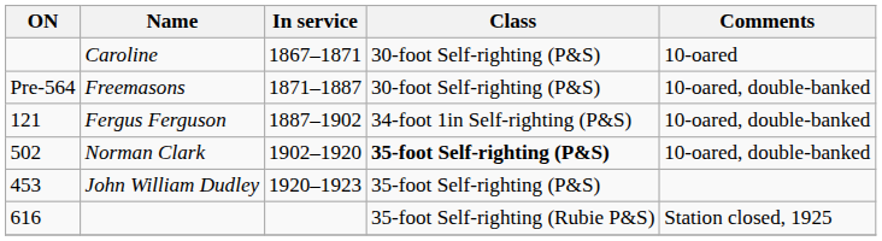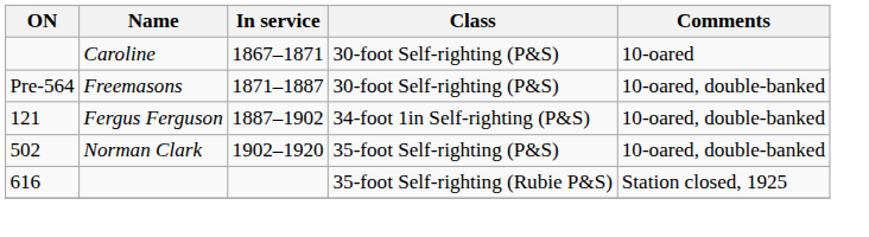Norman Clark | Class: bold -> normal
- row: 453 | John William Dudley | 1920–1923 | 35-foot Self-righting (P&S)
